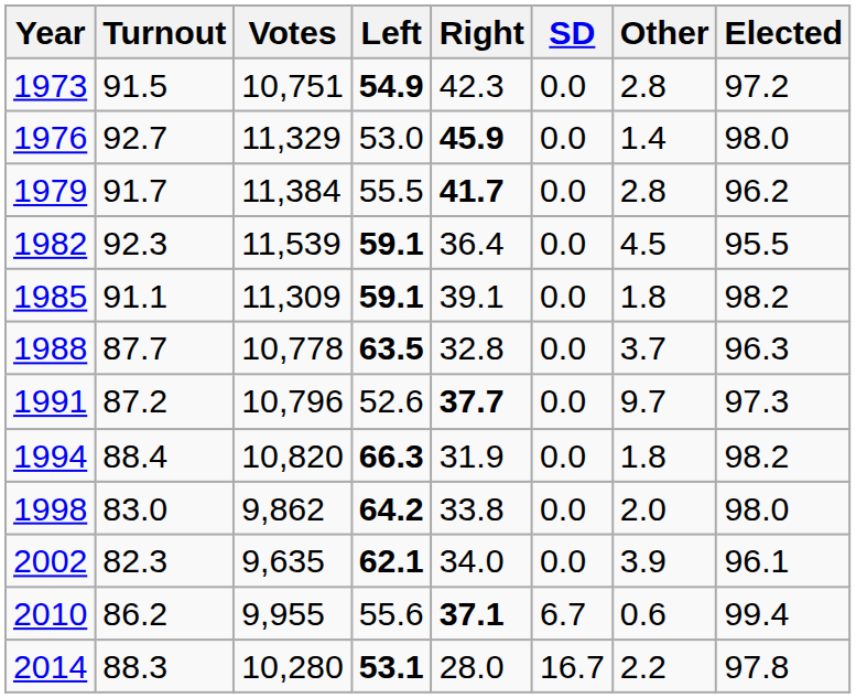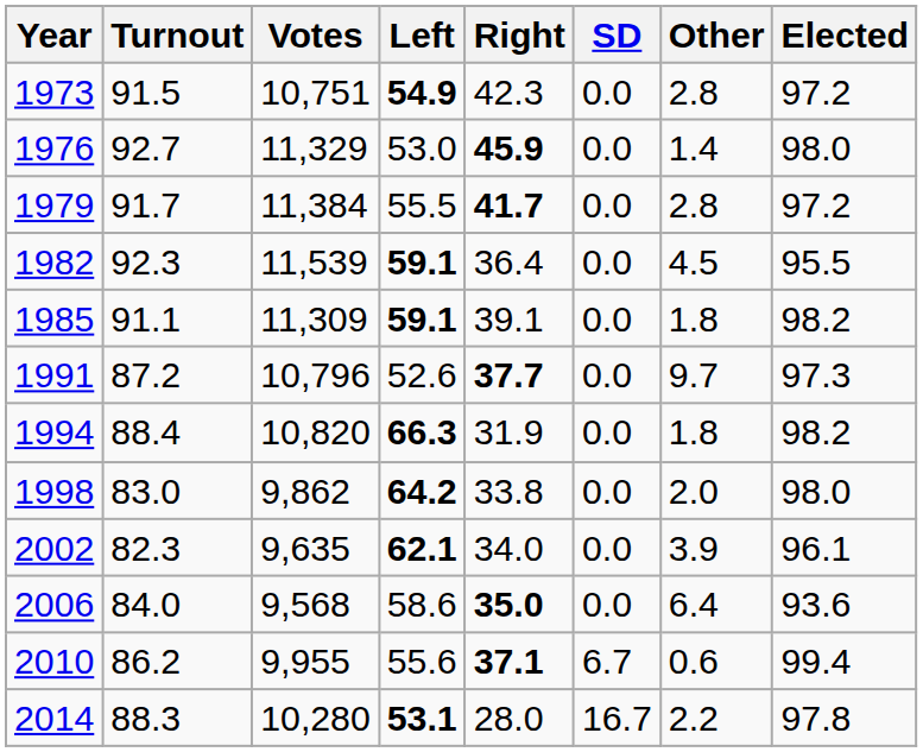1979 | Elected: 96.2 -> 97.2
- row: 1988 | 87.7 | 10,778 | 63.5 | 32.8 | 0.0 | 3.7 | 96.3
+ row: 2006 | 84.0 | 9,568 | 58.6 | 35.0 | 0.0 | 6.4 | 93.6
